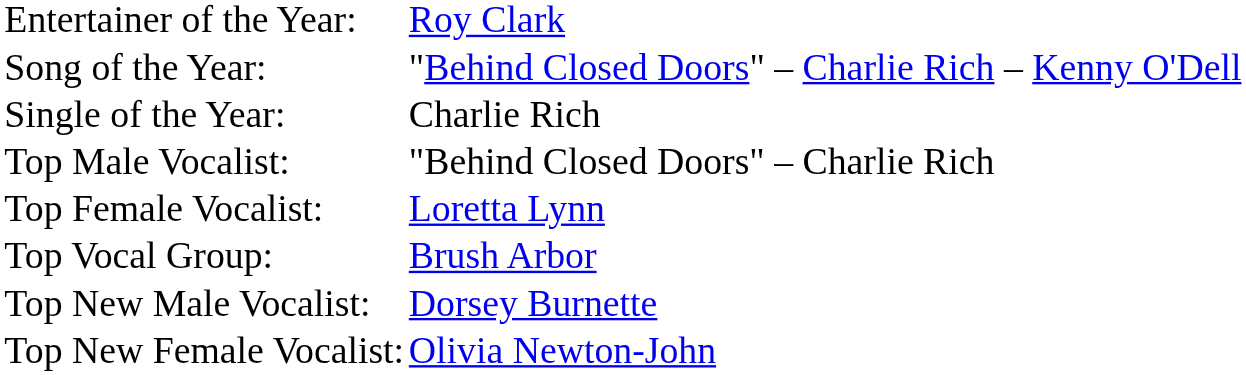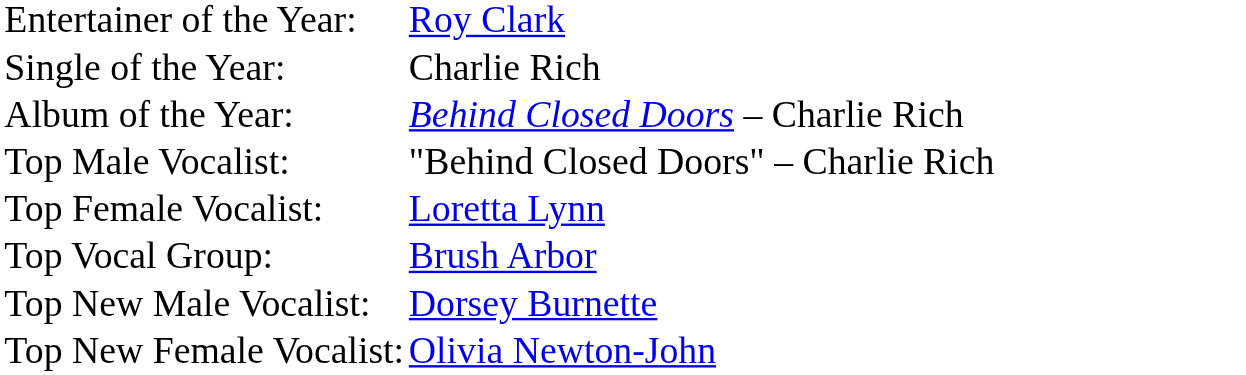- row: Song of the Year: | "Behind Closed Doors" – Charlie Rich – Kenny O'Dell
+ row: Album of the Year: | Behind Closed Doors – Charlie Rich
